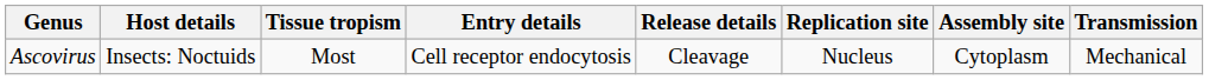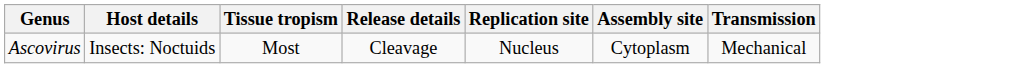- column: Entry details | Cell receptor endocytosis
